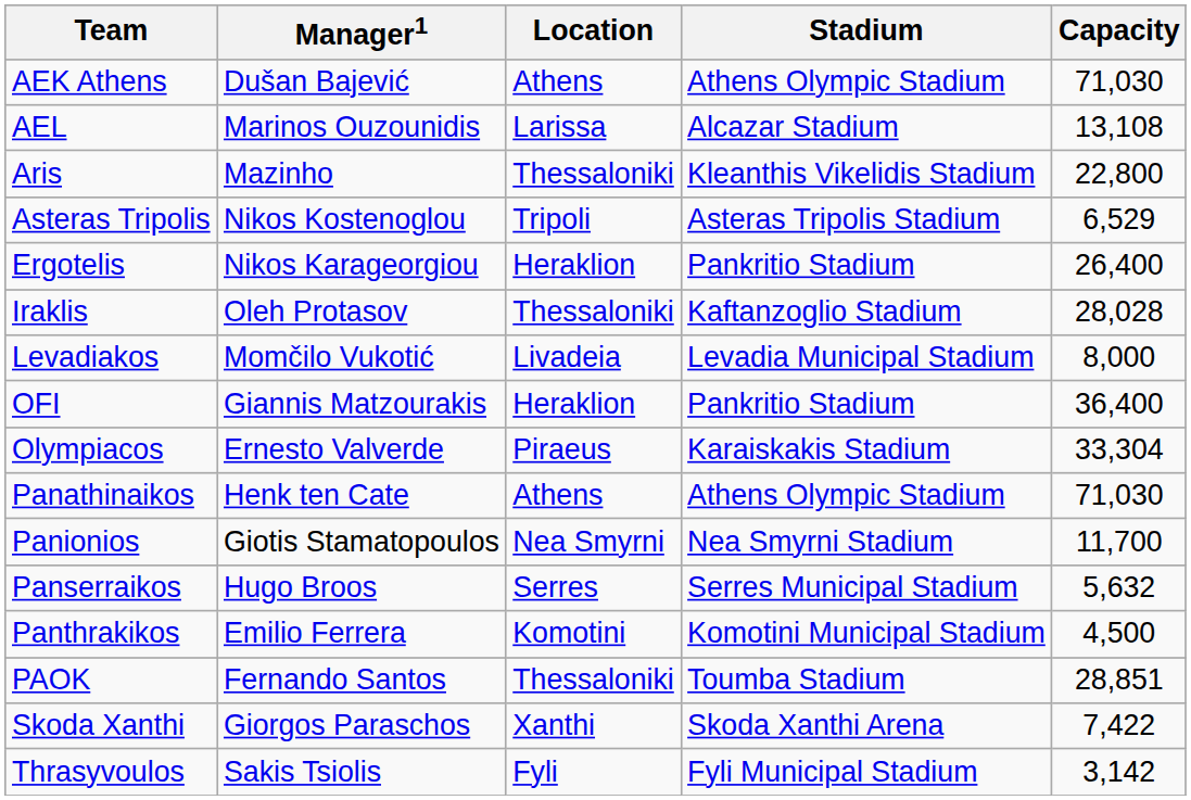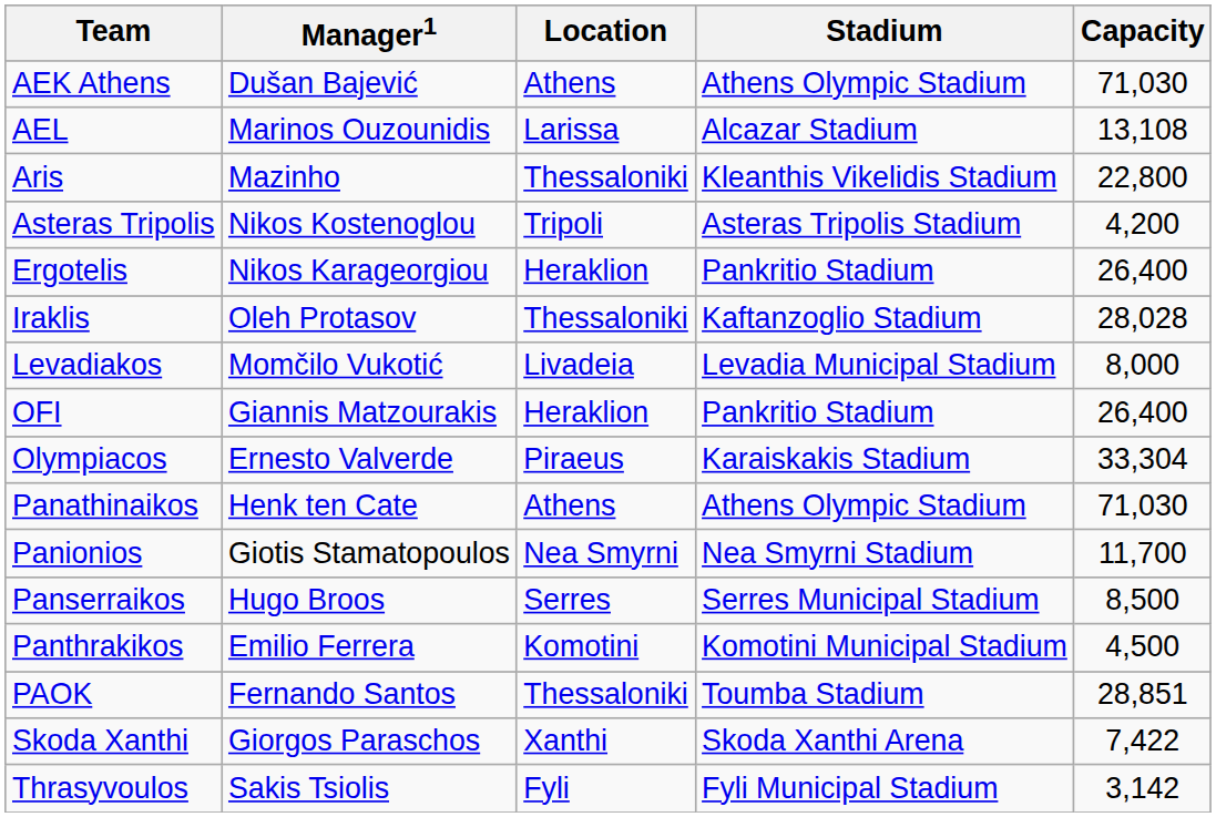Asteras Tripolis | Capacity: 6,529 -> 4,200
OFI | Capacity: 36,400 -> 26,400
Panserraikos | Capacity: 5,632 -> 8,500
